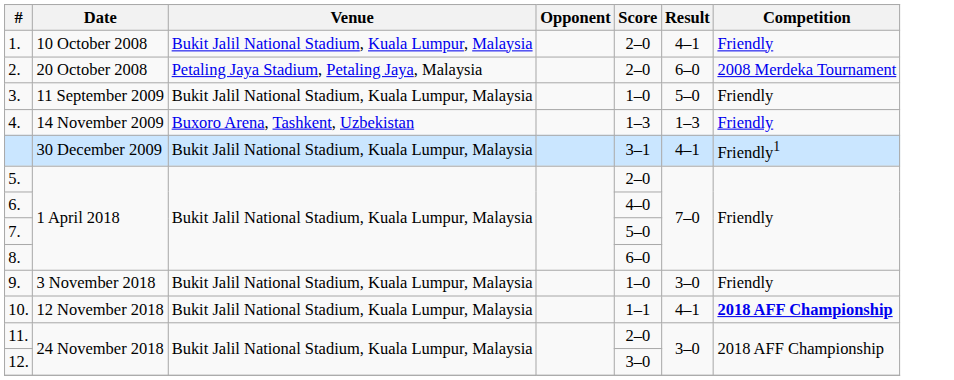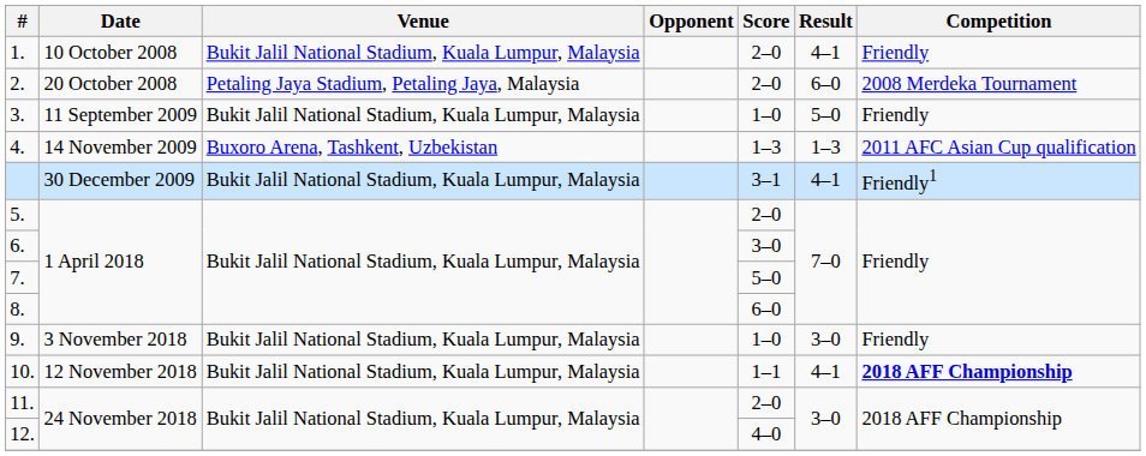4. | Competition: Friendly -> 2011 AFC Asian Cup qualification
6. | Score: 4–0 -> 3–0
12. | Score: 3–0 -> 4–0
